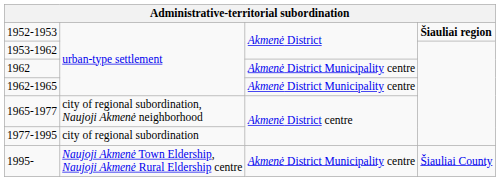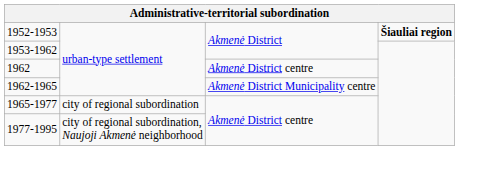1962 | column 3: Akmenė District Municipality centre -> Akmenė District centre
1965-1977 | column 2: city of regional subordination, Naujoji Akmenė neighborhood -> city of regional subordination
1977-1995 | column 2: city of regional subordination -> city of regional subordination, Naujoji Akmenė neighborhood
- row: 1995- | Naujoji Akmenė Town Eldership, Naujoji Akmenė Rural Eldership centre | Akmenė District Municipality centre | Šiauliai County
